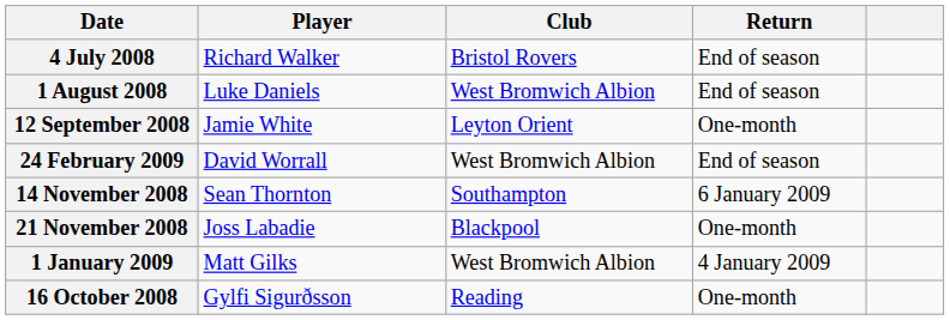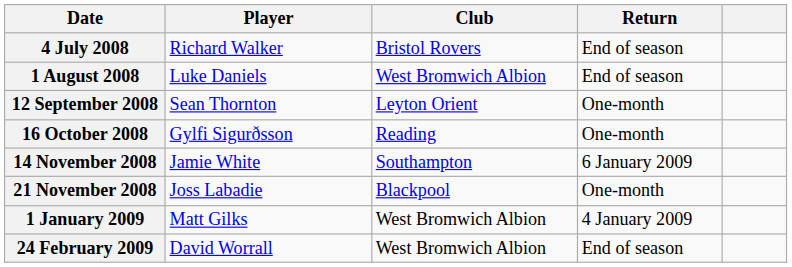12 September 2008 | Player: Jamie White -> Sean Thornton
rows swapped: 16 October 2008 <-> 24 February 2009
14 November 2008 | Player: Sean Thornton -> Jamie White
